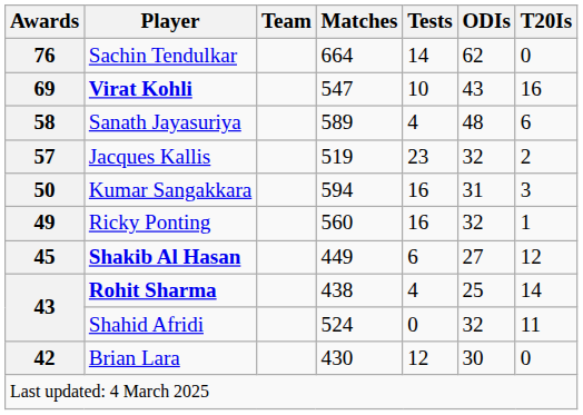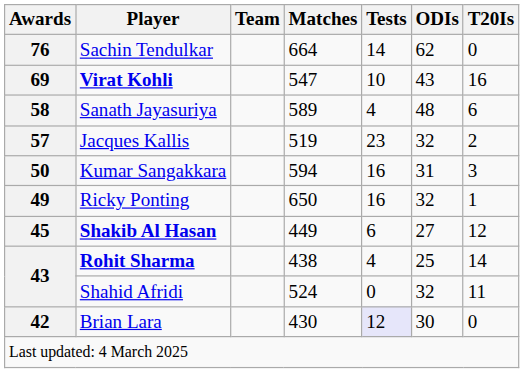49 | Matches: 560 -> 650
42 | Tests: no background -> lavender background
